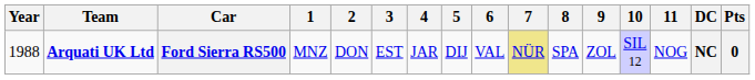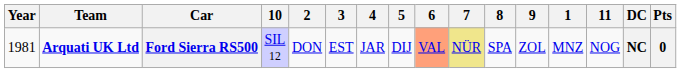columns swapped: 1 <-> 10
Ford Sierra RS500 | Year: 1988 -> 1981
Ford Sierra RS500 | 6: no background -> lightsalmon background
